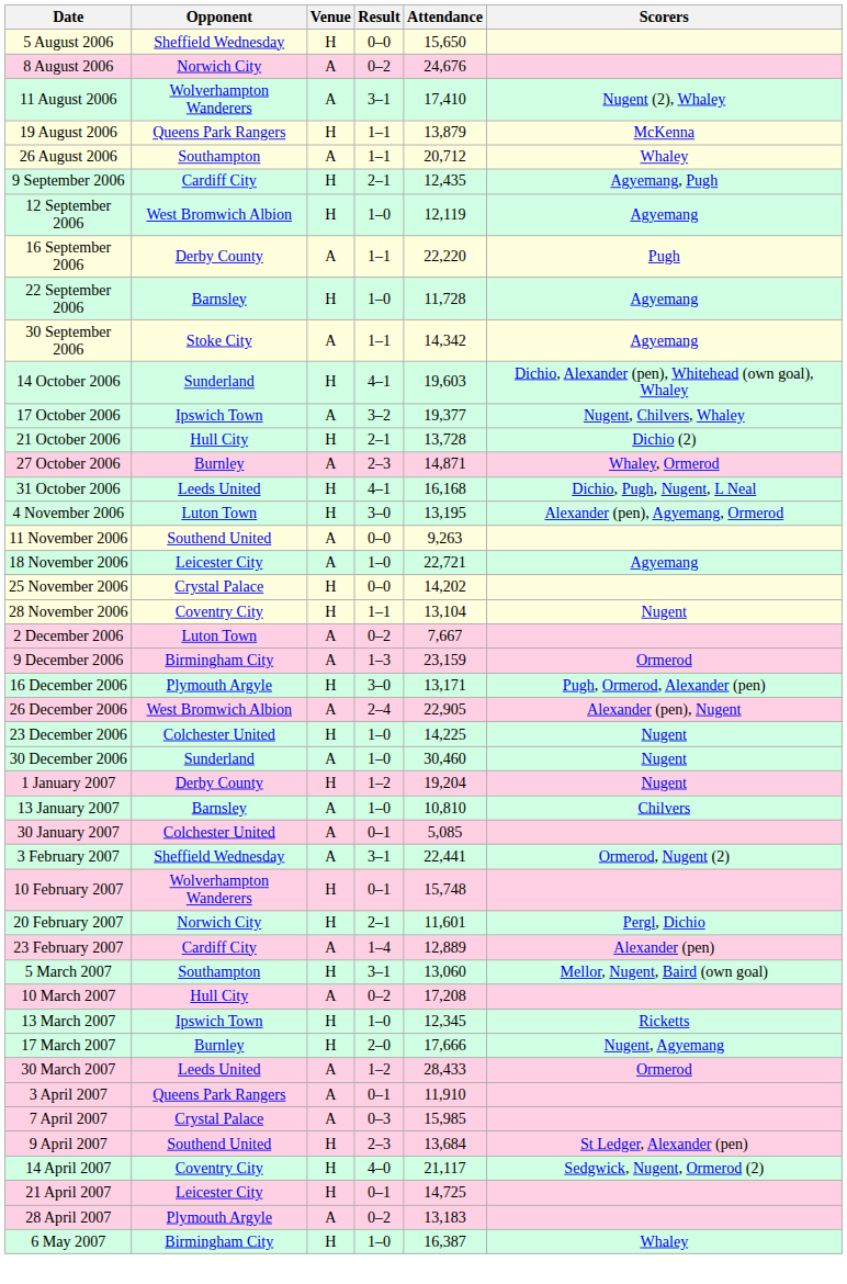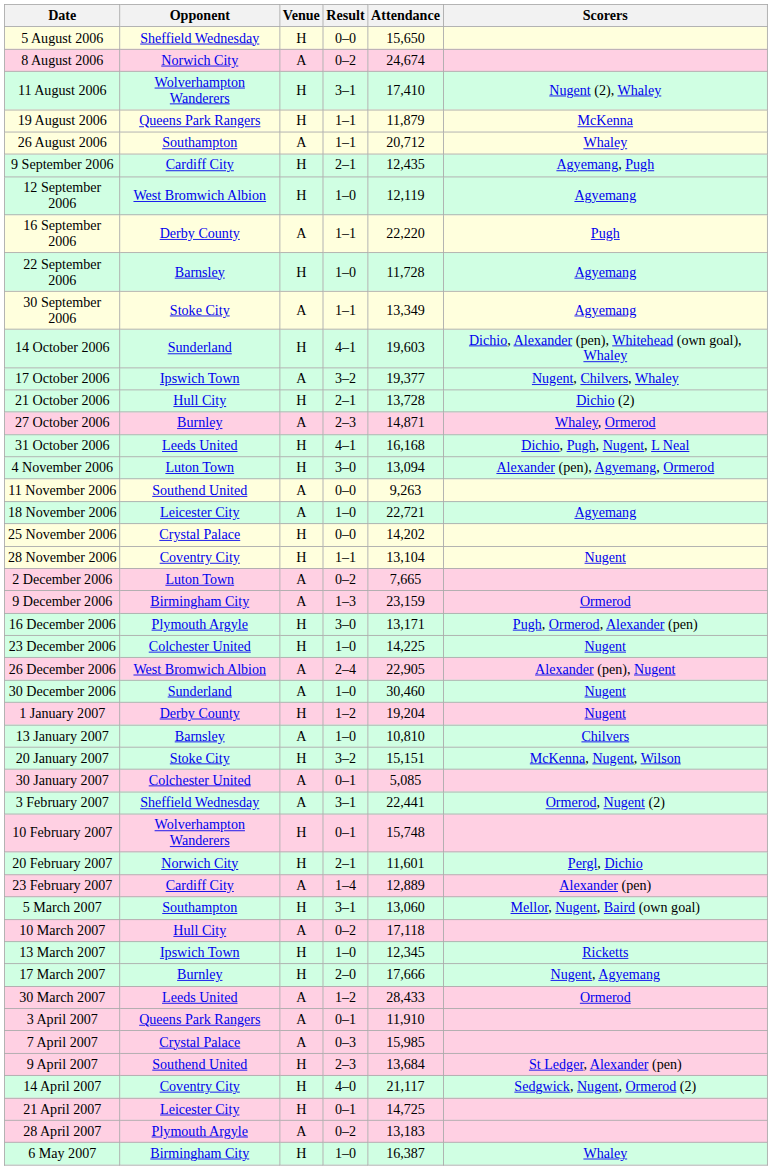8 August 2006 | Attendance: 24,676 -> 24,674
11 August 2006 | Venue: A -> H
19 August 2006 | Attendance: 13,879 -> 11,879
30 September 2006 | Attendance: 14,342 -> 13,349
4 November 2006 | Attendance: 13,195 -> 13,094
2 December 2006 | Attendance: 7,667 -> 7,665
rows swapped: 23 December 2006 <-> 26 December 2006
+ row: 20 January 2007 | Stoke City | H | 3–2 | 15,151 | McKenna, Nugent, Wilson
10 March 2007 | Attendance: 17,208 -> 17,118
